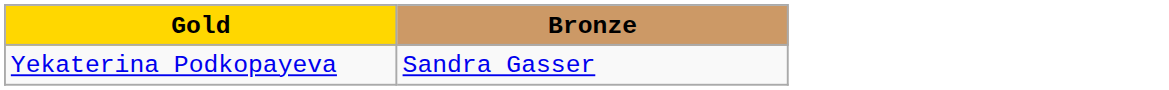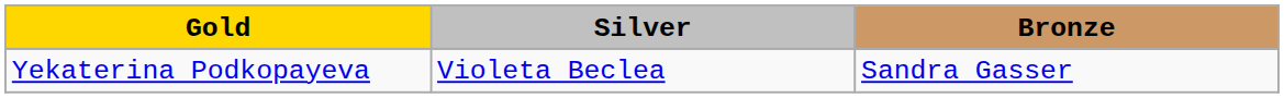+ column: Silver | Violeta Beclea
